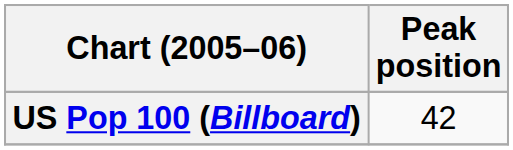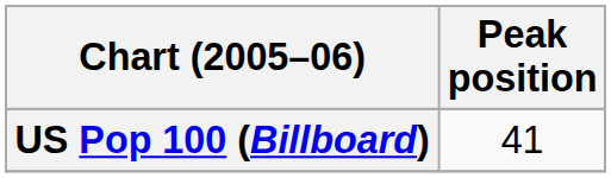US Pop 100 (Billboard) | Peak position: 42 -> 41
